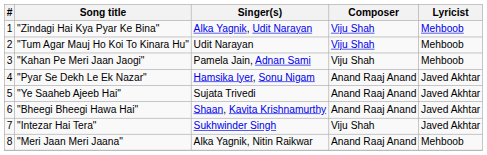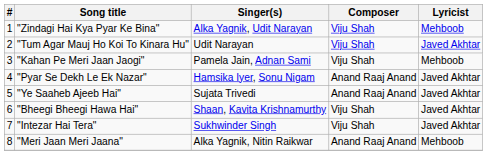"Tum Agar Mauj Ho Koi To Kinara Hu" | Lyricist: Mehboob -> Javed Akhtar
"Bheegi Bheegi Hawa Hai" | Composer: Anand Raaj Anand -> Viju Shah
